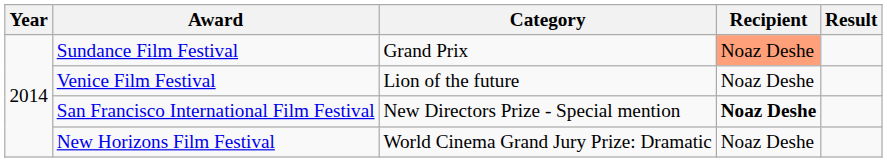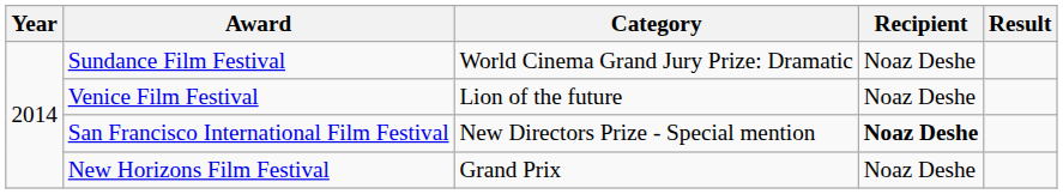Sundance Film Festival | Category: Grand Prix -> World Cinema Grand Jury Prize: Dramatic
Sundance Film Festival | Recipient: lightsalmon background -> no background
New Horizons Film Festival | Category: World Cinema Grand Jury Prize: Dramatic -> Grand Prix
